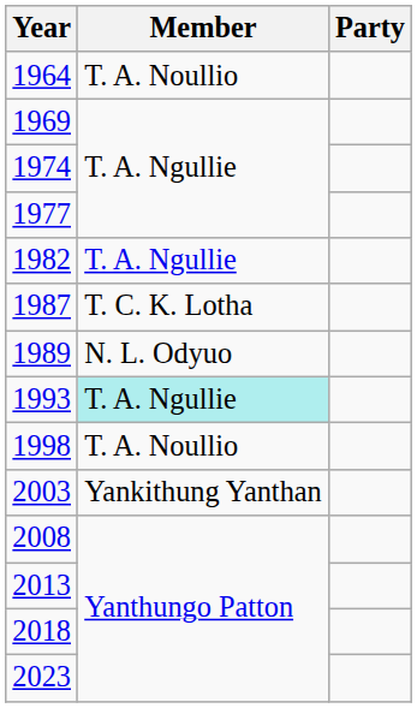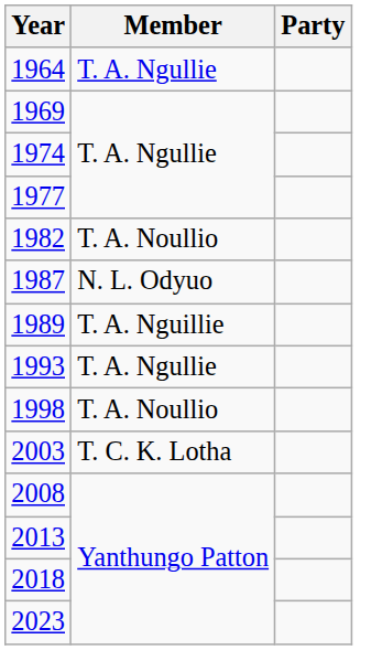1964 | Member: T. A. Noullio -> T. A. Ngullie
1982 | Member: T. A. Ngullie -> T. A. Noullio
1987 | Member: T. C. K. Lotha -> N. L. Odyuo
1989 | Member: N. L. Odyuo -> T. A. Nguillie
1993 | Member: paleturquoise background -> no background
2003 | Member: Yankithung Yanthan -> T. C. K. Lotha
